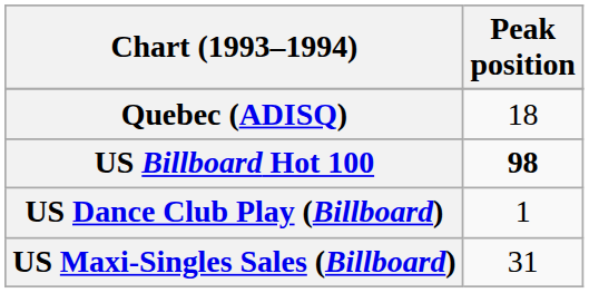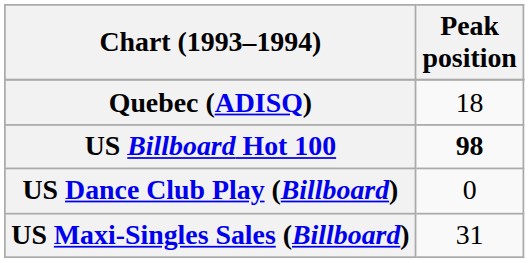US Dance Club Play (Billboard) | Peak position: 1 -> 0
